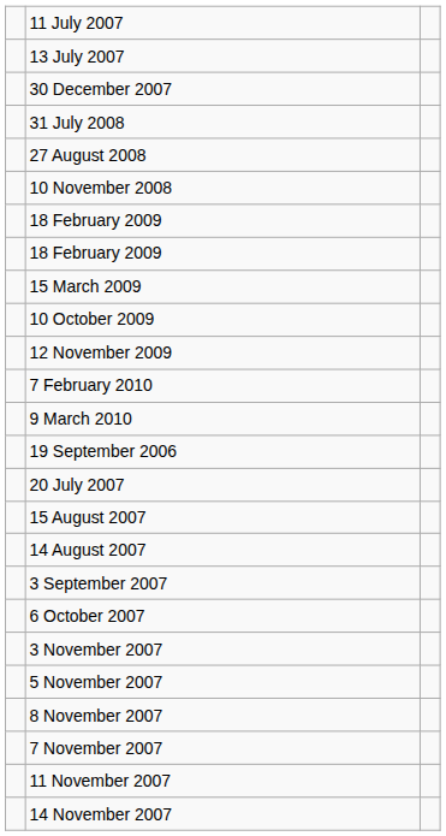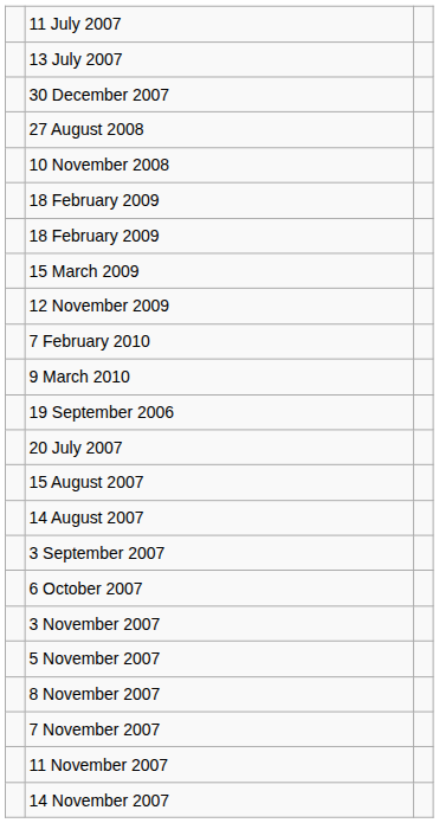- row: 31 July 2008
- row: 10 October 2009
